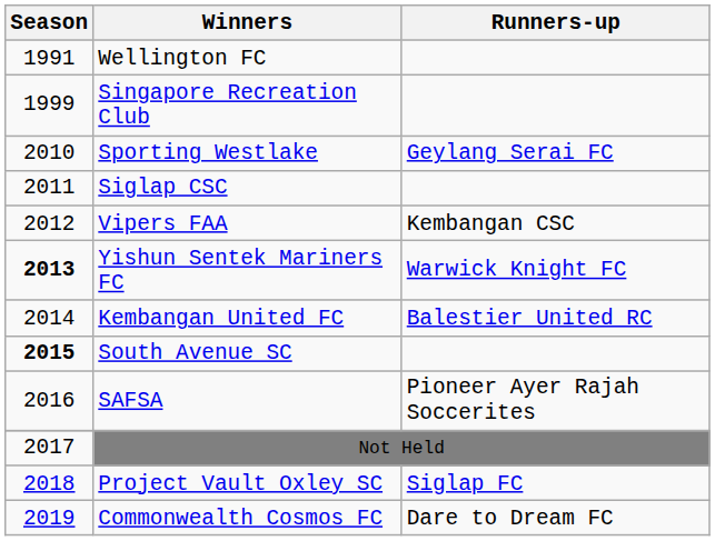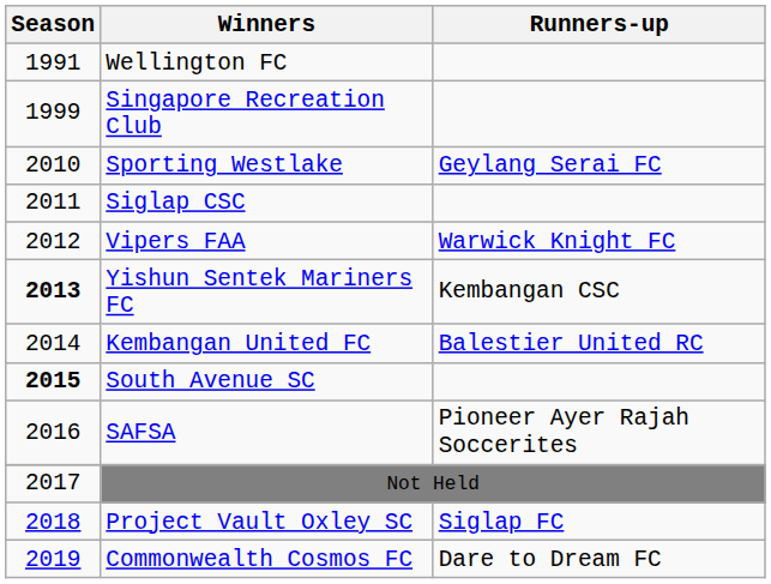Vipers FAA | Runners-up: Kembangan CSC -> Warwick Knight FC
Yishun Sentek Mariners FC | Runners-up: Warwick Knight FC -> Kembangan CSC
